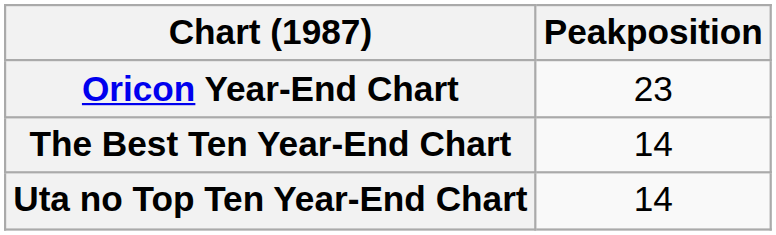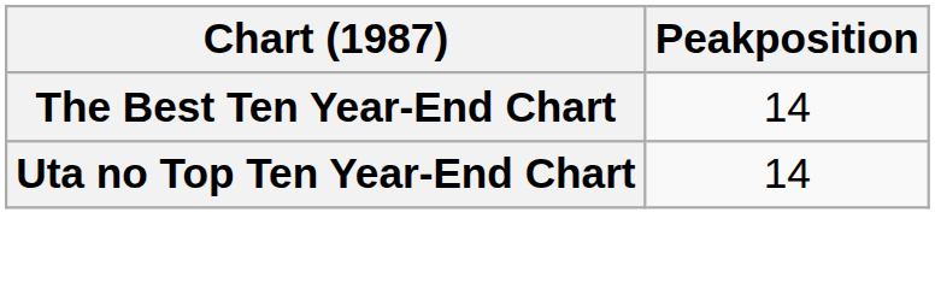- row: Oricon Year-End Chart | 23
